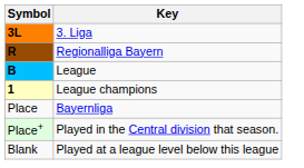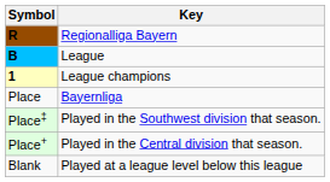- row: 3L | 3. Liga
+ row: Place‡ | Played in the Southwest division that season.
